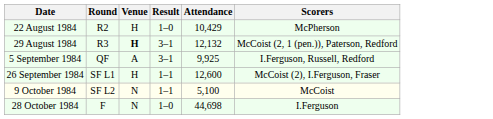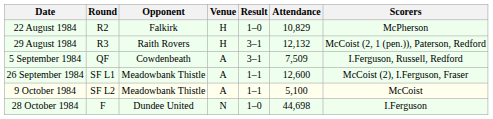+ column: Opponent | Falkirk | Raith Rovers | Cowdenbeath | Meadowbank Thistle | Meadowbank Thistle | Dundee United
22 August 1984 | Attendance: 10,429 -> 10,829
29 August 1984 | Venue: bold -> normal
5 September 1984 | Attendance: 9,925 -> 7,509
26 September 1984 | Venue: H -> A
9 October 1984 | Venue: N -> A
